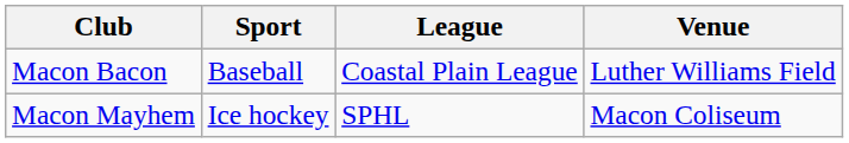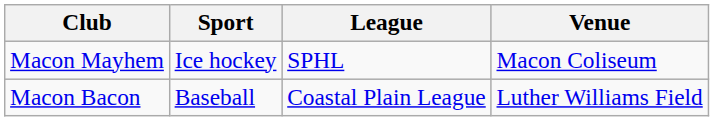rows swapped: Macon Bacon <-> Macon Mayhem
